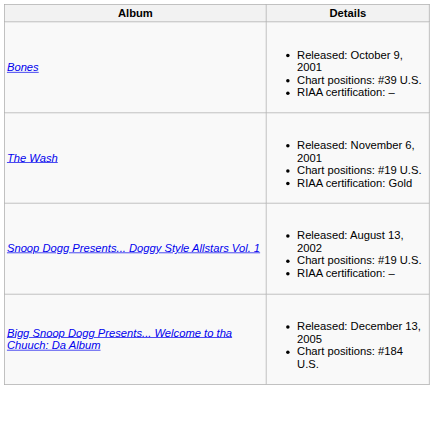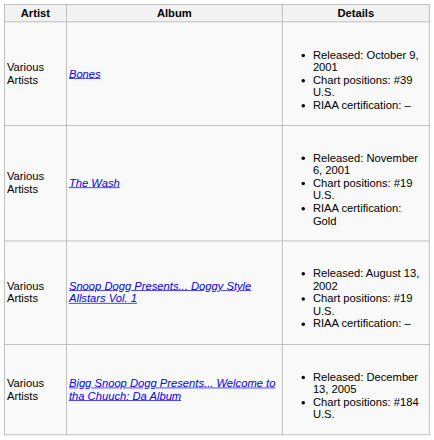+ column: Artist | Various Artists | Various Artists | Various Artists | Various Artists
